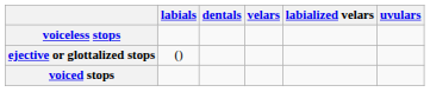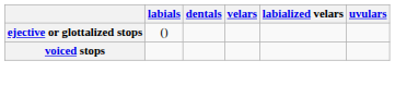- row: voiceless stops
